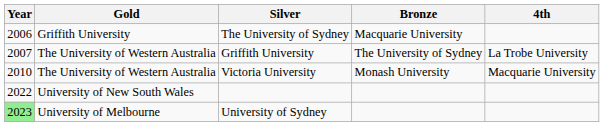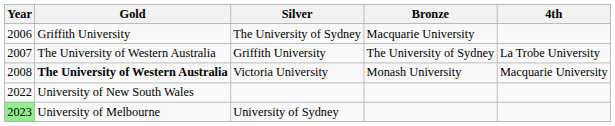Victoria University | Year: 2010 -> 2008
Victoria University | Gold: normal -> bold
